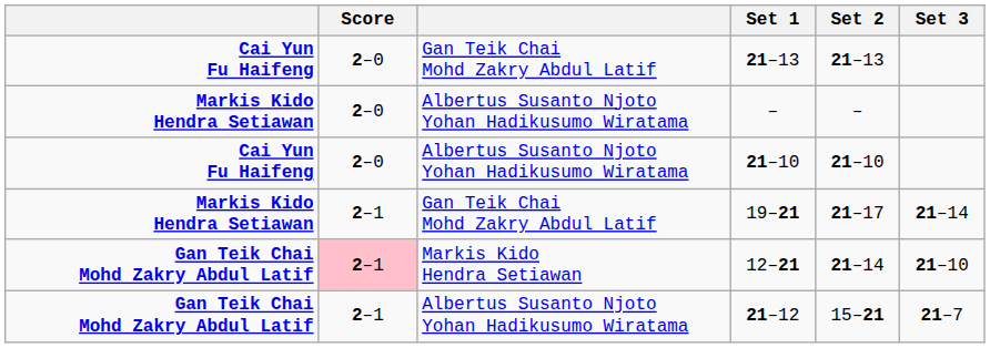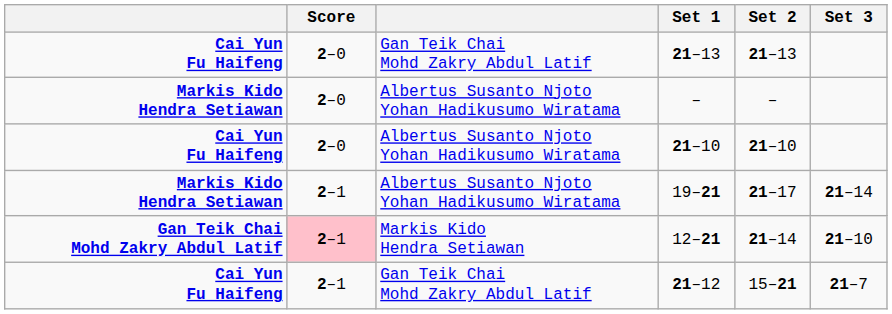19–21 | column 3: Gan Teik Chai Mohd Zakry Abdul Latif -> Albertus Susanto Njoto Yohan Hadikusumo Wiratama
21–12 | column 1: Gan Teik Chai Mohd Zakry Abdul Latif -> Cai Yun Fu Haifeng
21–12 | column 3: Albertus Susanto Njoto Yohan Hadikusumo Wiratama -> Gan Teik Chai Mohd Zakry Abdul Latif
